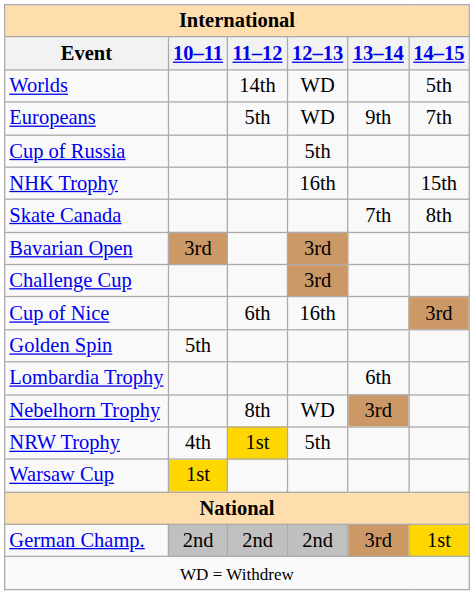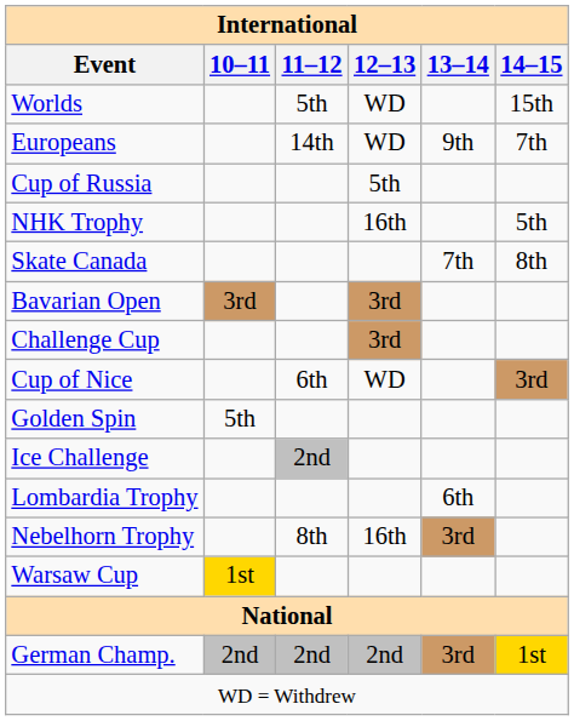Worlds | 11–12: 14th -> 5th
Worlds | 14–15: 5th -> 15th
Europeans | 11–12: 5th -> 14th
NHK Trophy | 14–15: 15th -> 5th
Cup of Nice | 12–13: 16th -> WD
+ row: Ice Challenge | 2nd
Nebelhorn Trophy | 12–13: WD -> 16th
- row: NRW Trophy | 4th | 1st | 5th
